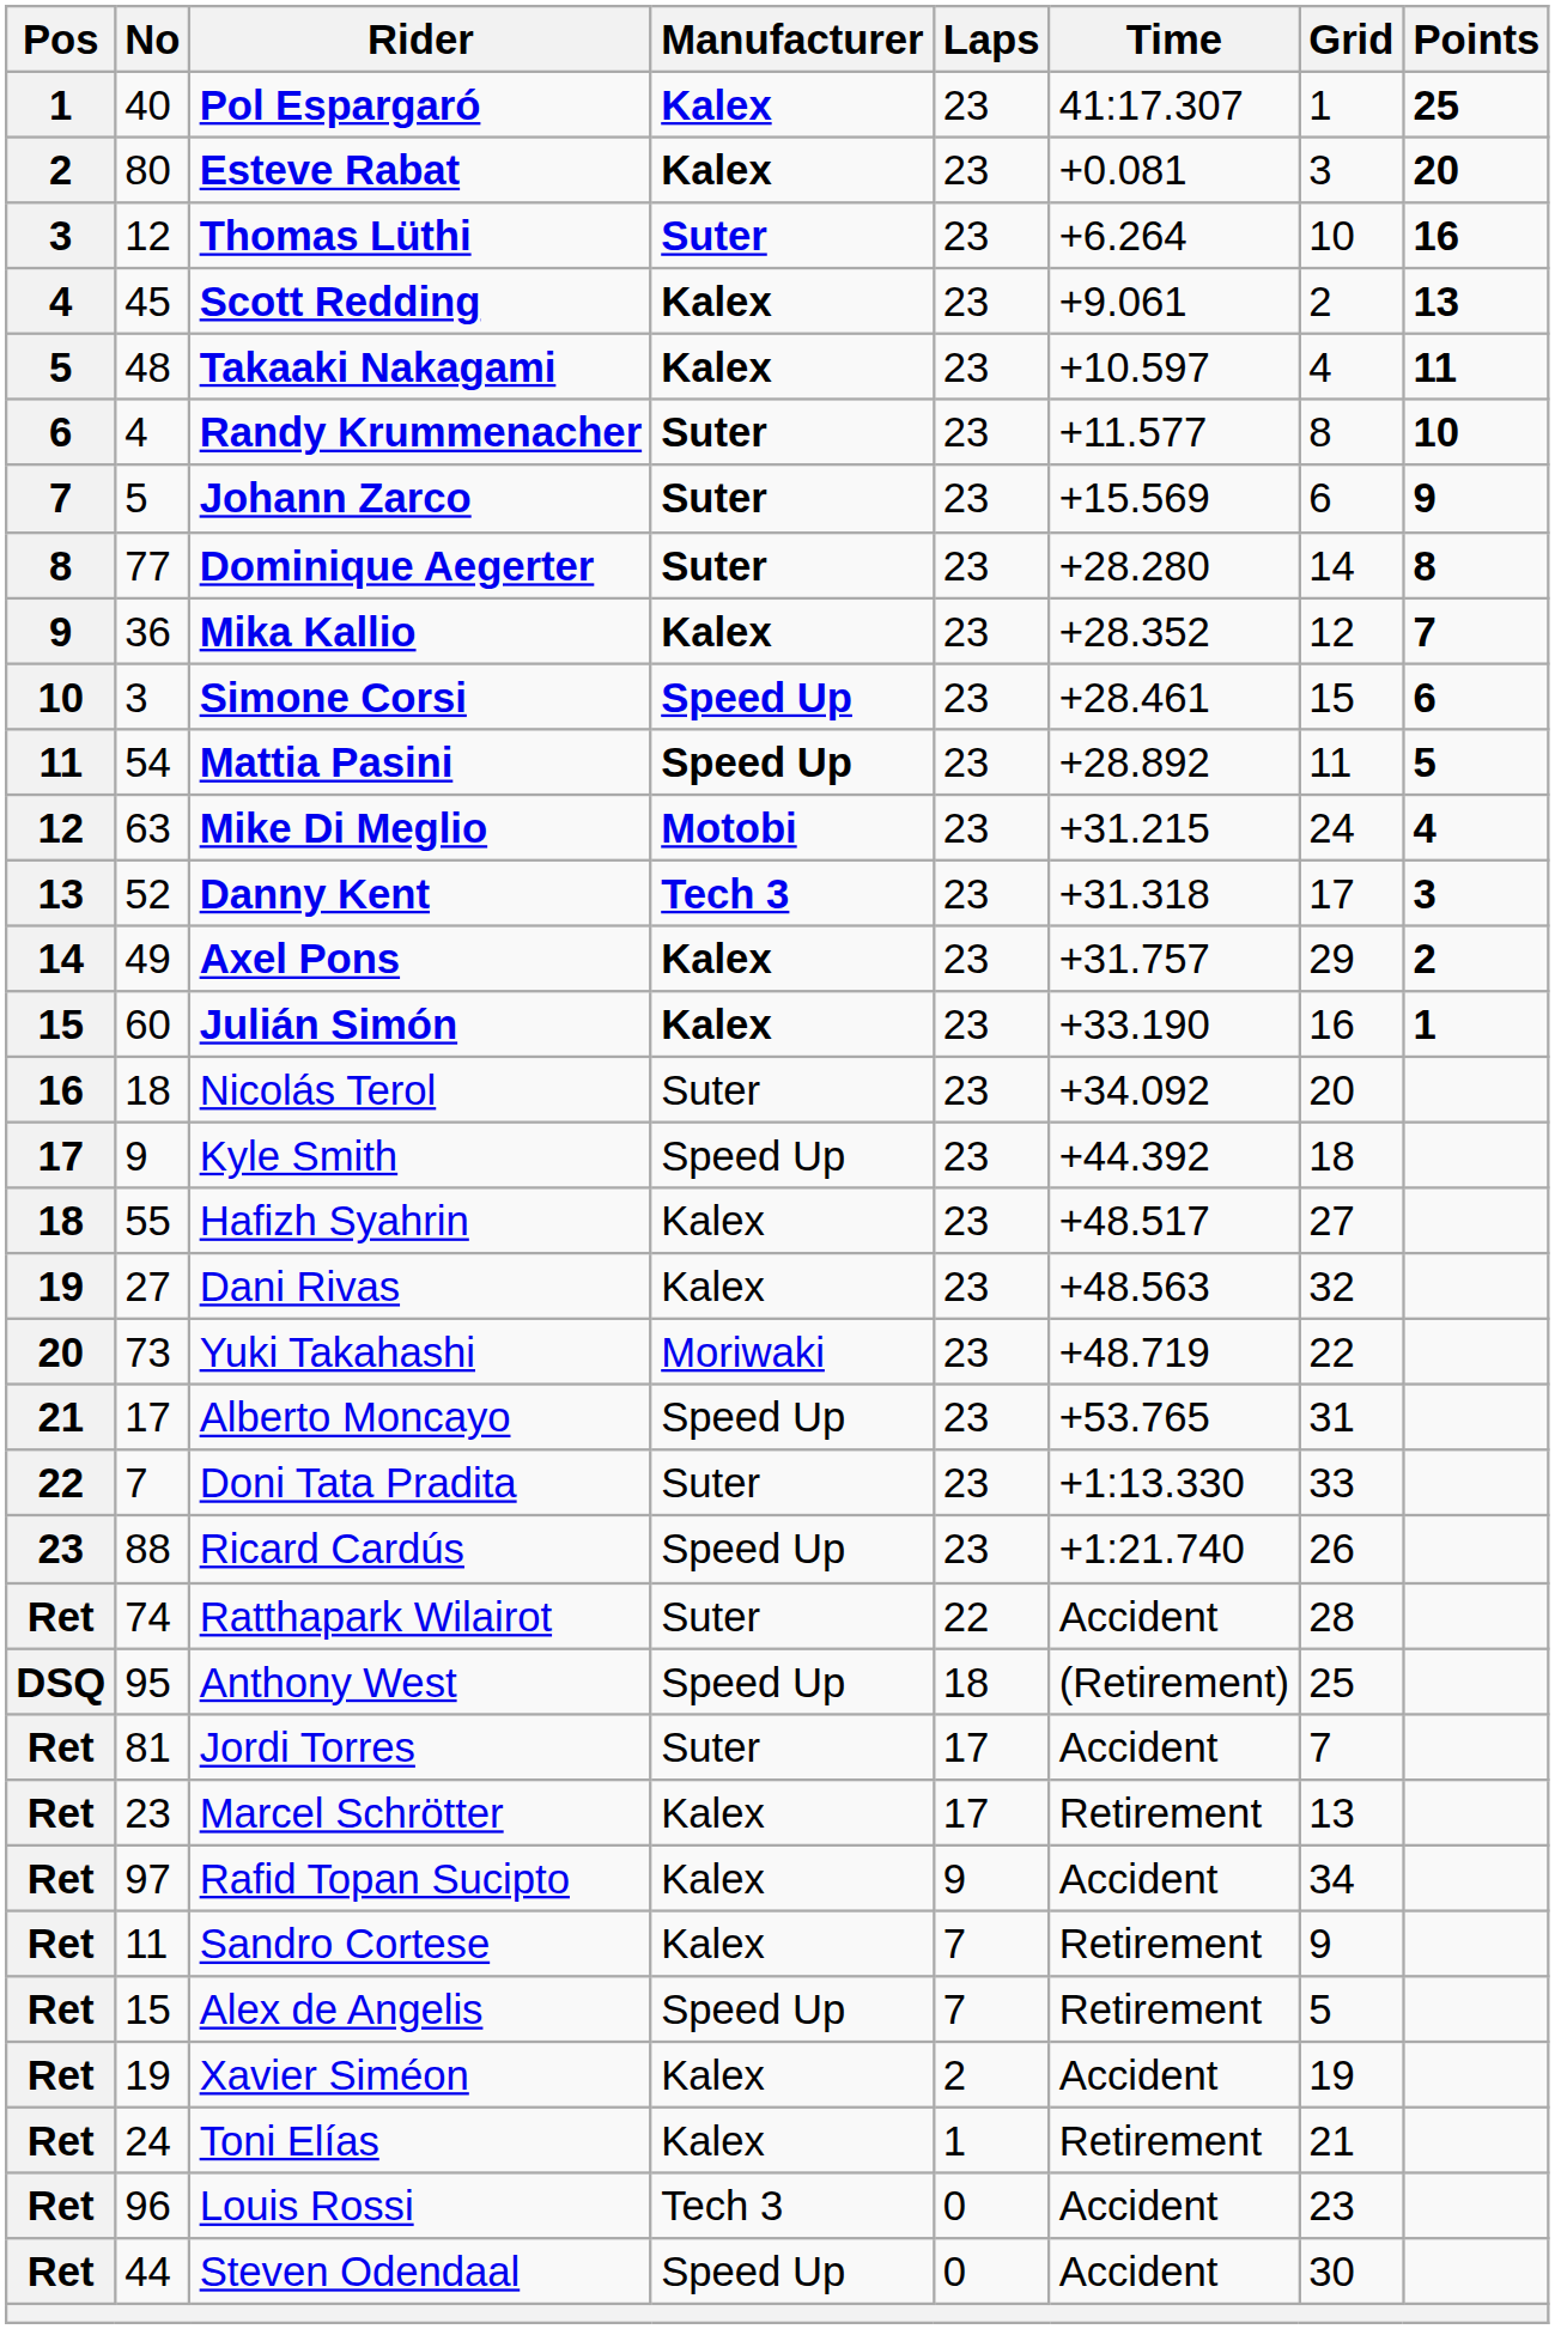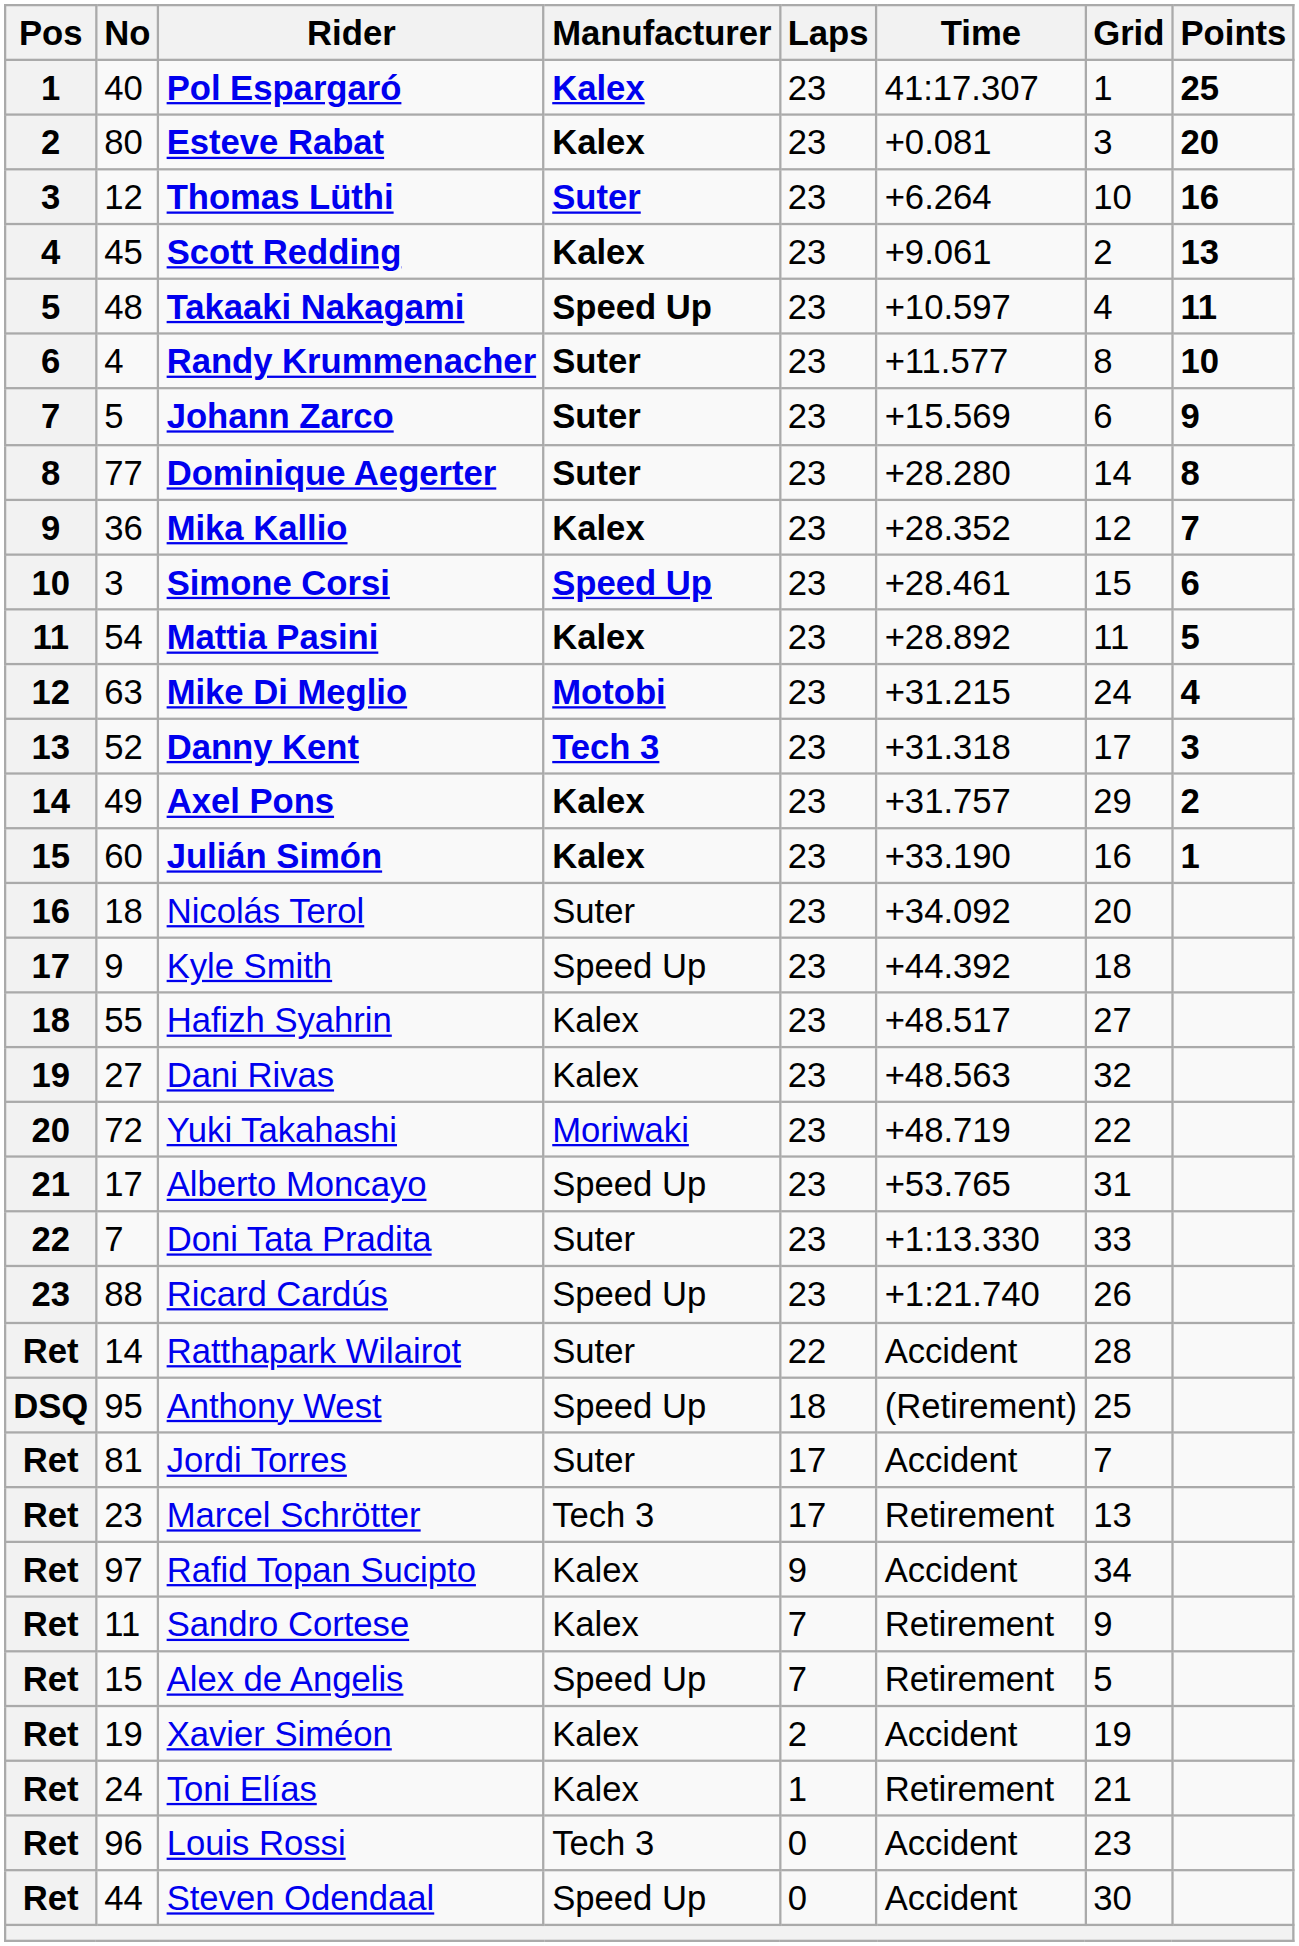Takaaki Nakagami | Manufacturer: Kalex -> Speed Up
Mattia Pasini | Manufacturer: Speed Up -> Kalex
Yuki Takahashi | No: 73 -> 72
Ratthapark Wilairot | No: 74 -> 14
Marcel Schrötter | Manufacturer: Kalex -> Tech 3
